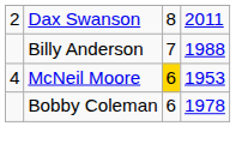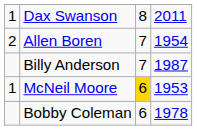Dax Swanson | column 1: 2 -> 1
+ row: 2 | Allen Boren | 7 | 1954
Billy Anderson | column 4: 1988 -> 1987
McNeil Moore | column 1: 4 -> 1
